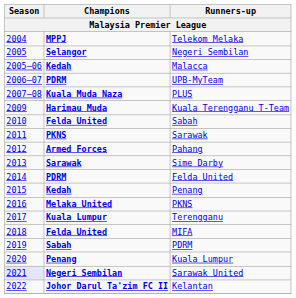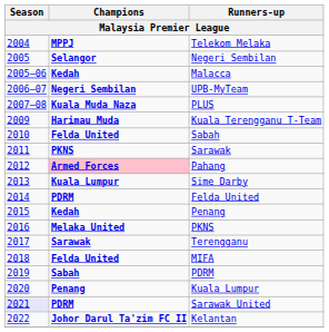UPB-MyTeam | Champions: PDRM -> Negeri Sembilan
Pahang | Champions: no background -> pink background
Sime Darby | Champions: Sarawak -> Kuala Lumpur
Terengganu | Champions: Kuala Lumpur -> Sarawak
Sarawak United | Champions: Negeri Sembilan -> PDRM
